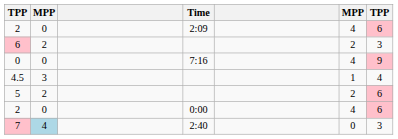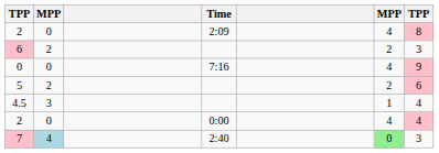2 / 2:09 | column 7: 6 -> 8
rows swapped: 5 <-> 4.5
2 / 0:00 | column 7: 6 -> 4
7 | column 6: no background -> lightgreen background
